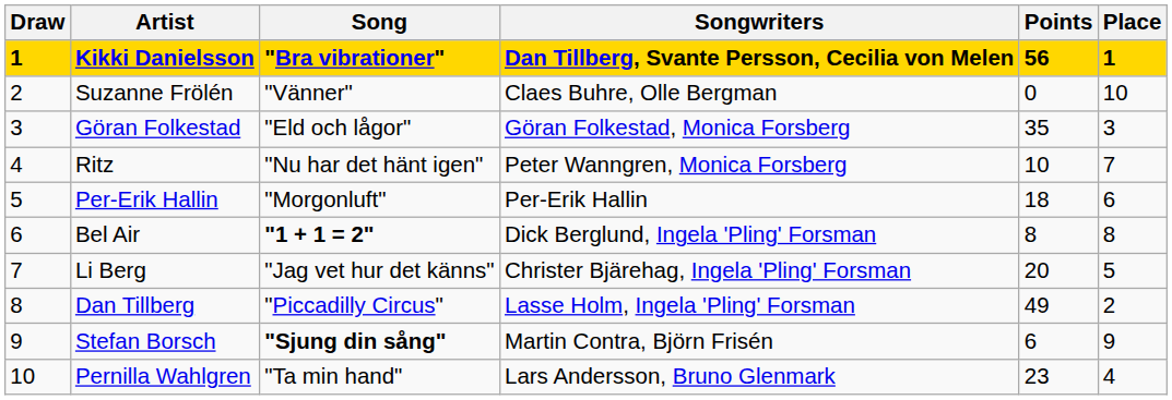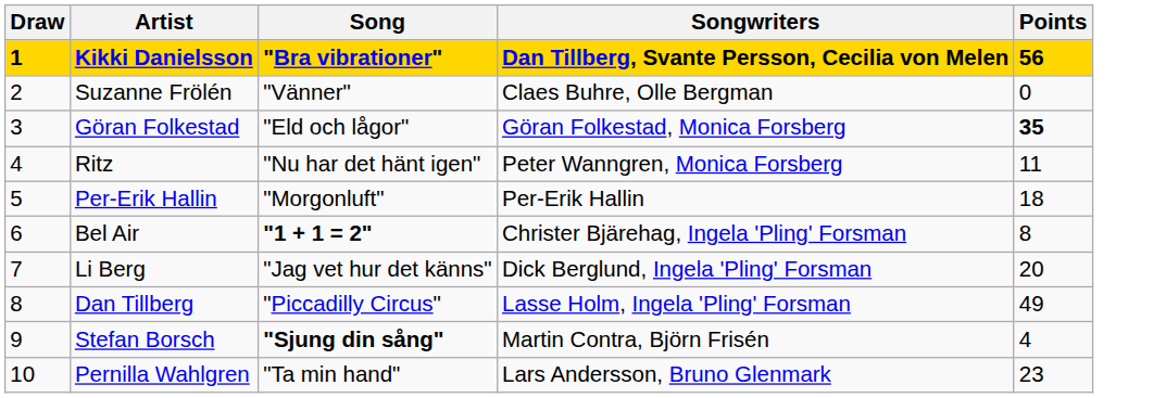- column: Place | 1 | 10 | 3 | 7 | 6 | 8 | 5 | 2 | 9 | 4
Göran Folkestad | Points: normal -> bold
Ritz | Points: 10 -> 11
Bel Air | Songwriters: Dick Berglund, Ingela 'Pling' Forsman -> Christer Bjärehag, Ingela 'Pling' Forsman
Li Berg | Songwriters: Christer Bjärehag, Ingela 'Pling' Forsman -> Dick Berglund, Ingela 'Pling' Forsman
Stefan Borsch | Points: 6 -> 4
